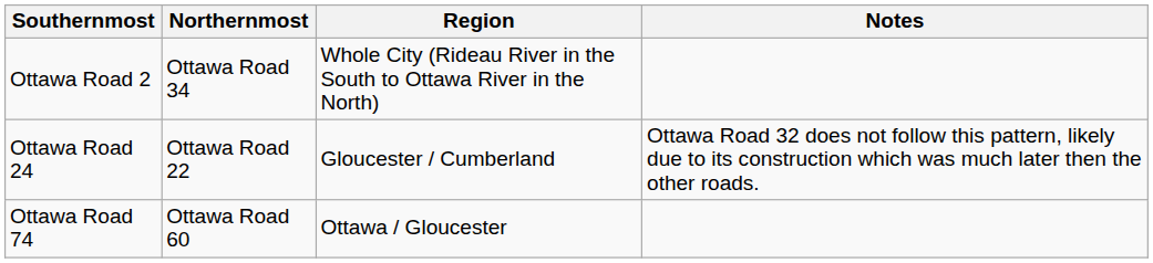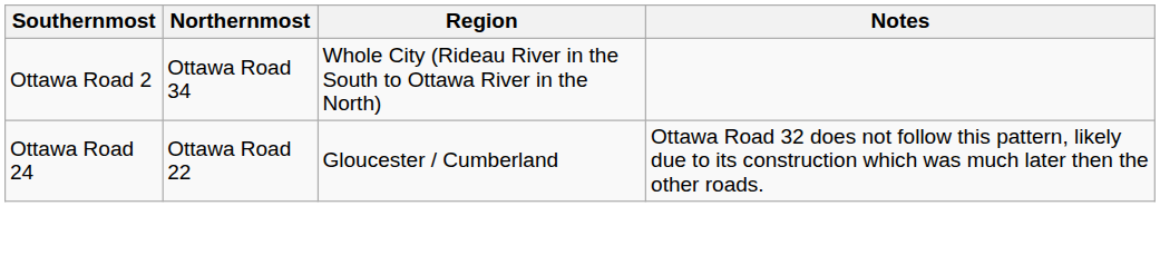- row: Ottawa Road 74 | Ottawa Road 60 | Ottawa / Gloucester
